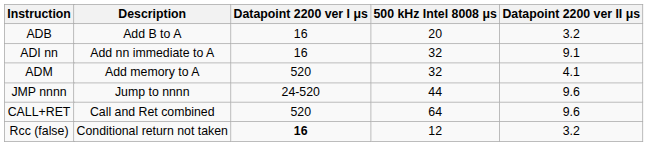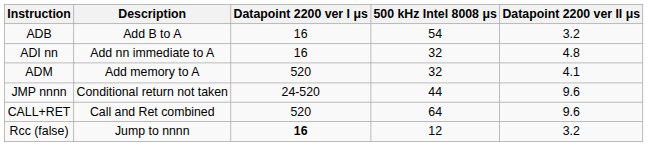ADB | 500 kHz Intel 8008 μs: 20 -> 54
ADI nn | Datapoint 2200 ver II μs: 9.1 -> 4.8
JMP nnnn | Description: Jump to nnnn -> Conditional return not taken
Rcc (false) | Description: Conditional return not taken -> Jump to nnnn
